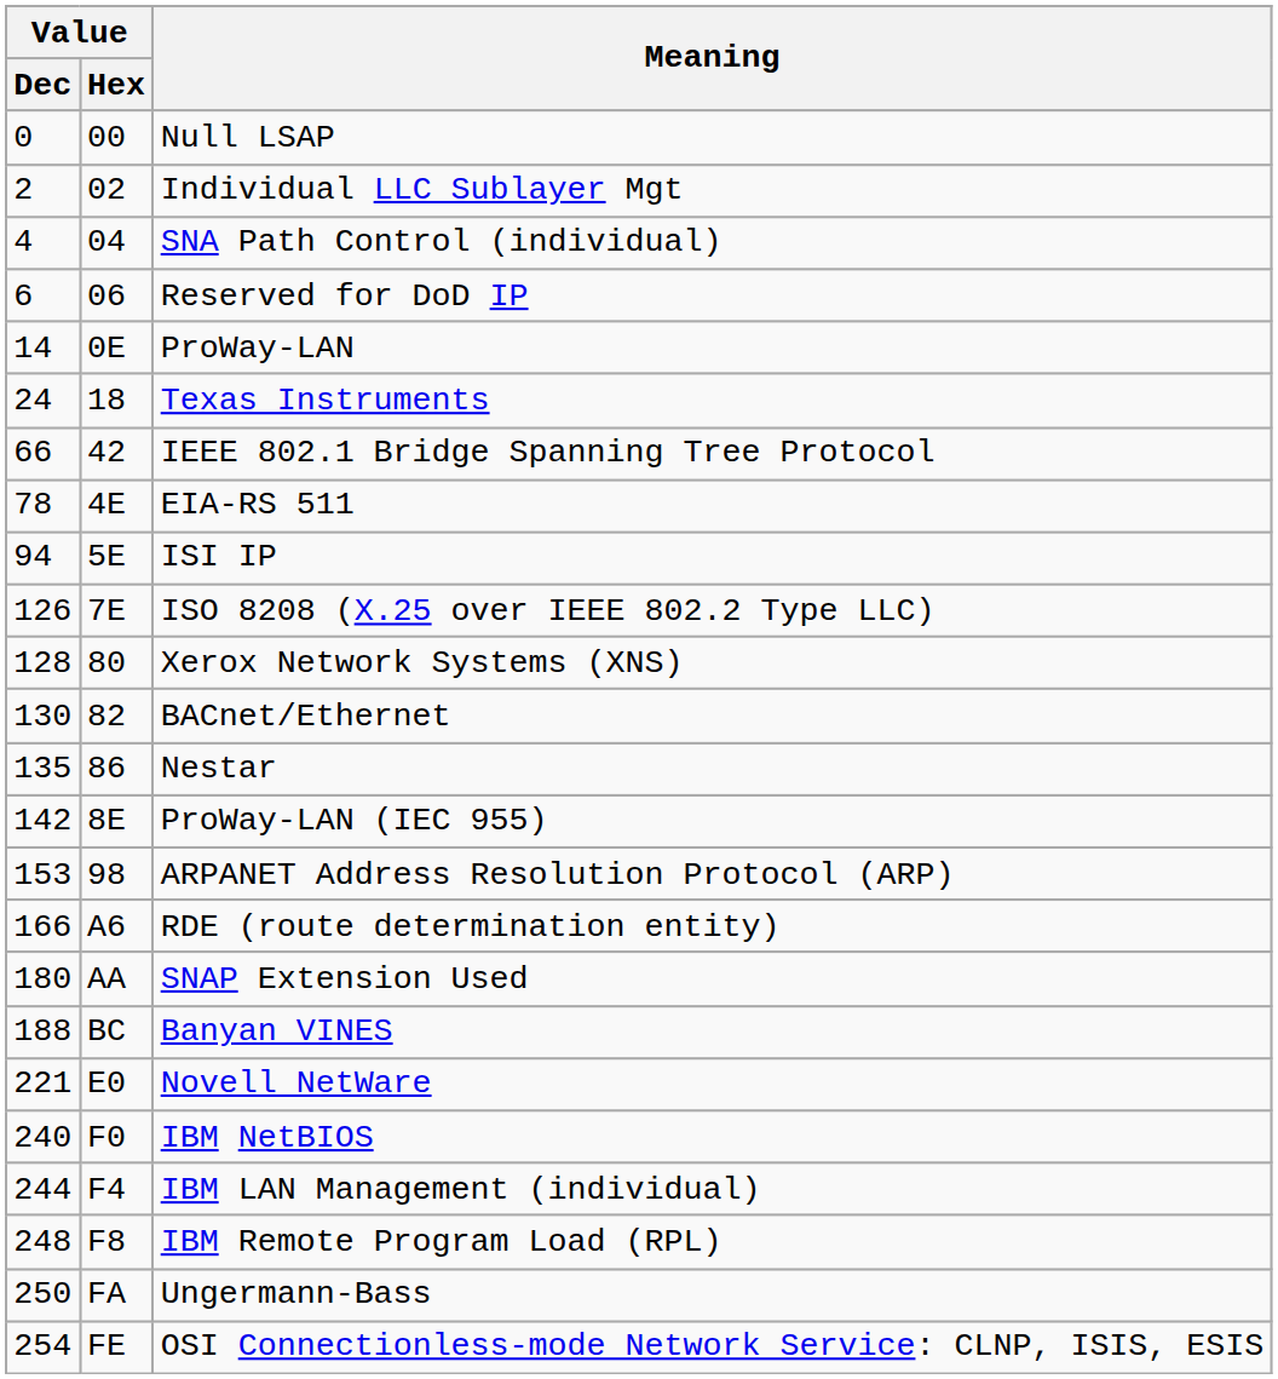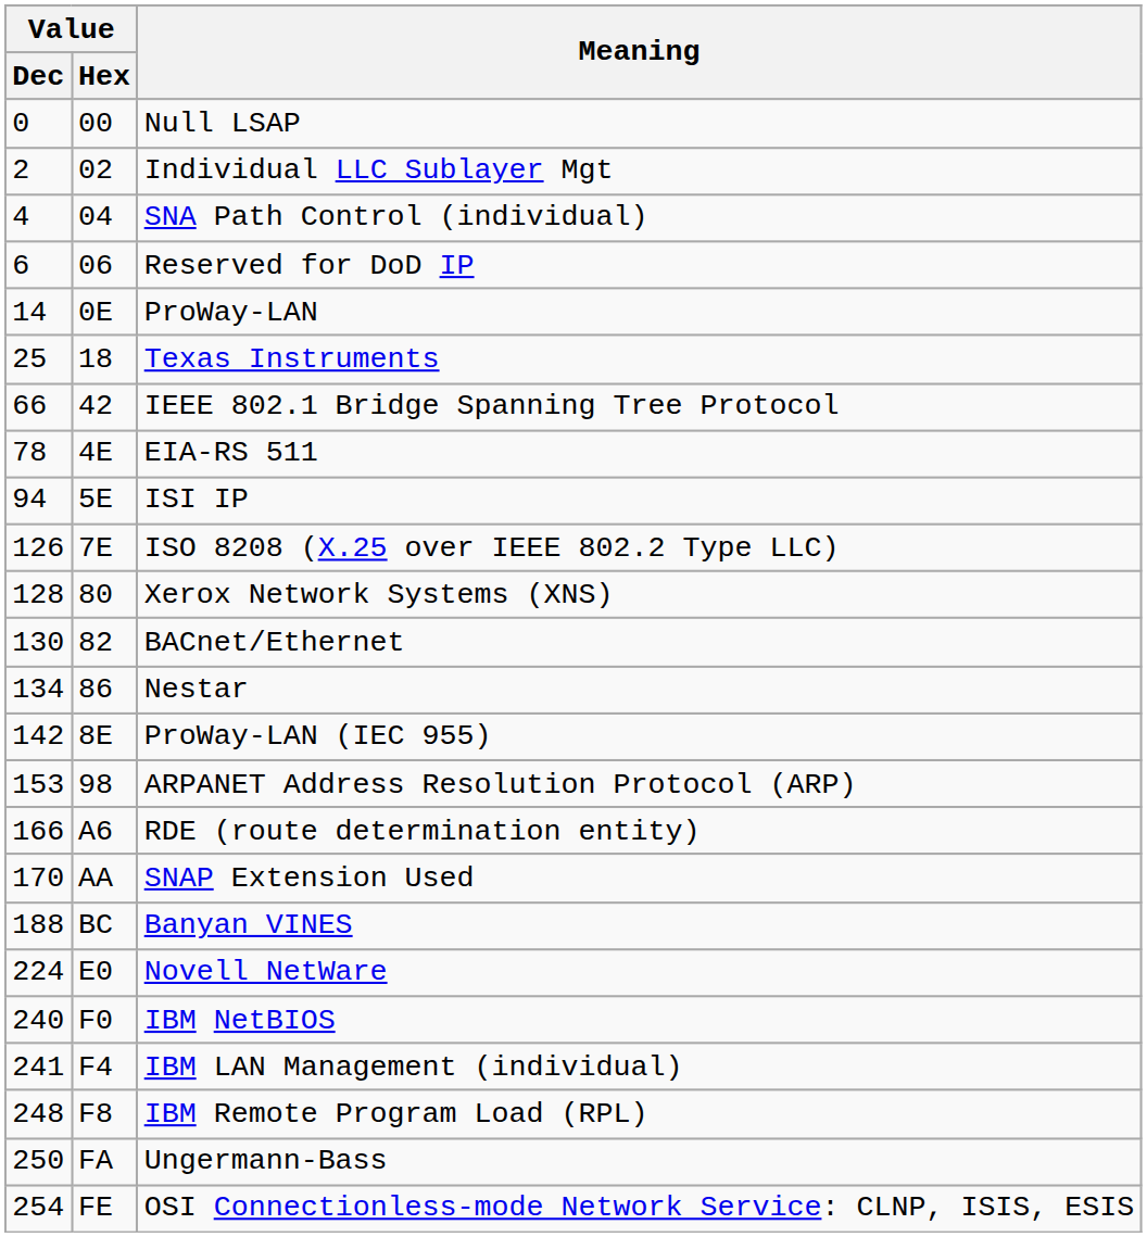Texas Instruments | Value / Dec: 24 -> 25
Nestar | Value / Dec: 135 -> 134
SNAP Extension Used | Value / Dec: 180 -> 170
Novell NetWare | Value / Dec: 221 -> 224
IBM LAN Management (individual) | Value / Dec: 244 -> 241
